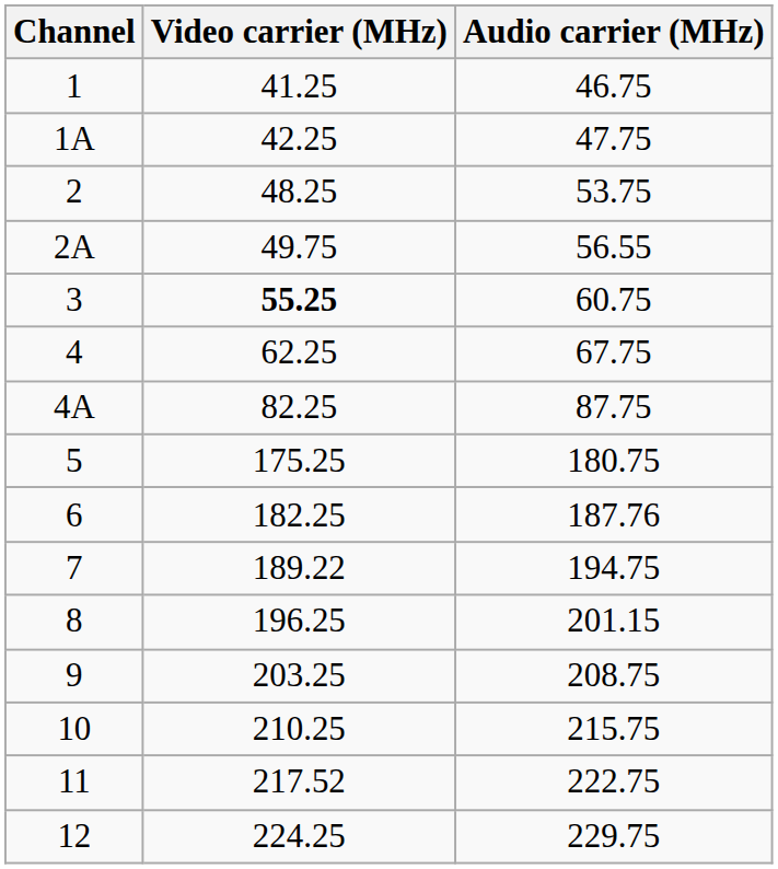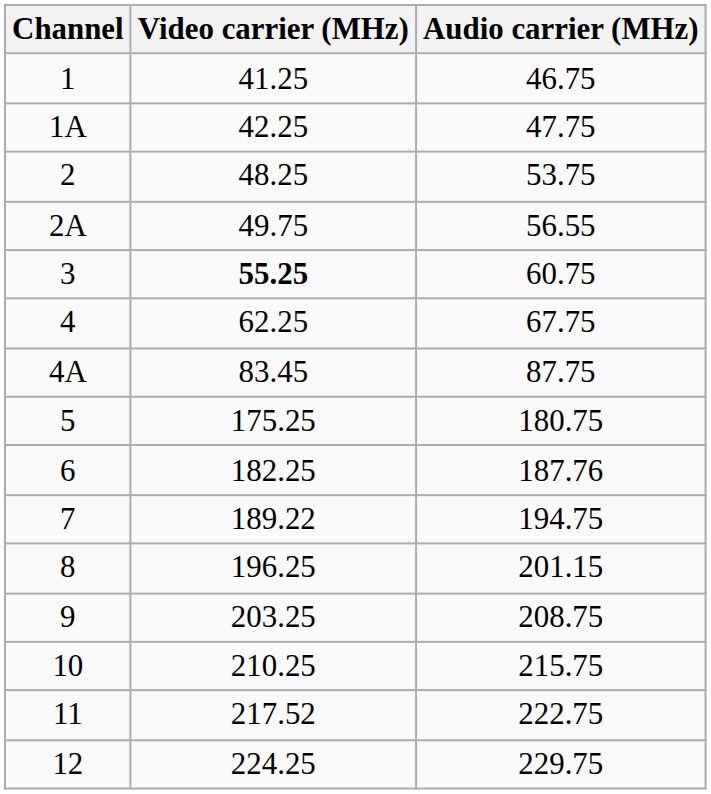4A | Video carrier (MHz): 82.25 -> 83.45
